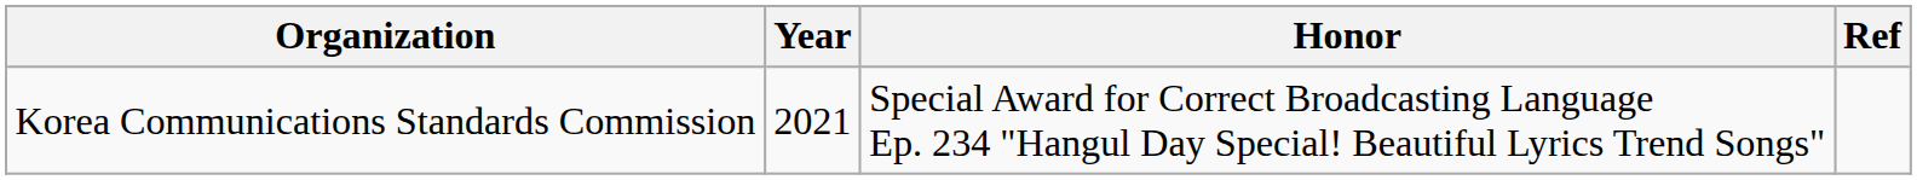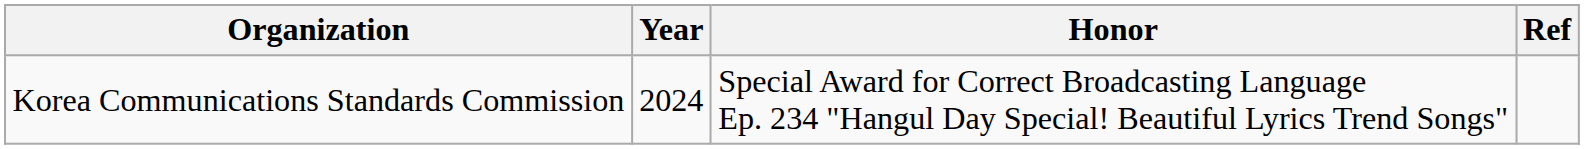Korea Communications Standards Commission | Year: 2021 -> 2024
